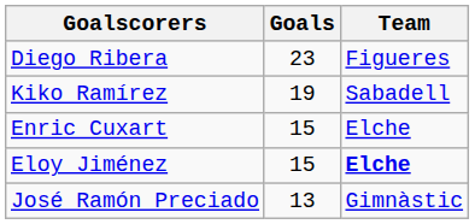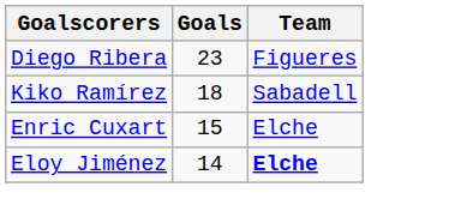Kiko Ramírez | Goals: 19 -> 18
Eloy Jiménez | Goals: 15 -> 14
- row: José Ramón Preciado | 13 | Gimnàstic
